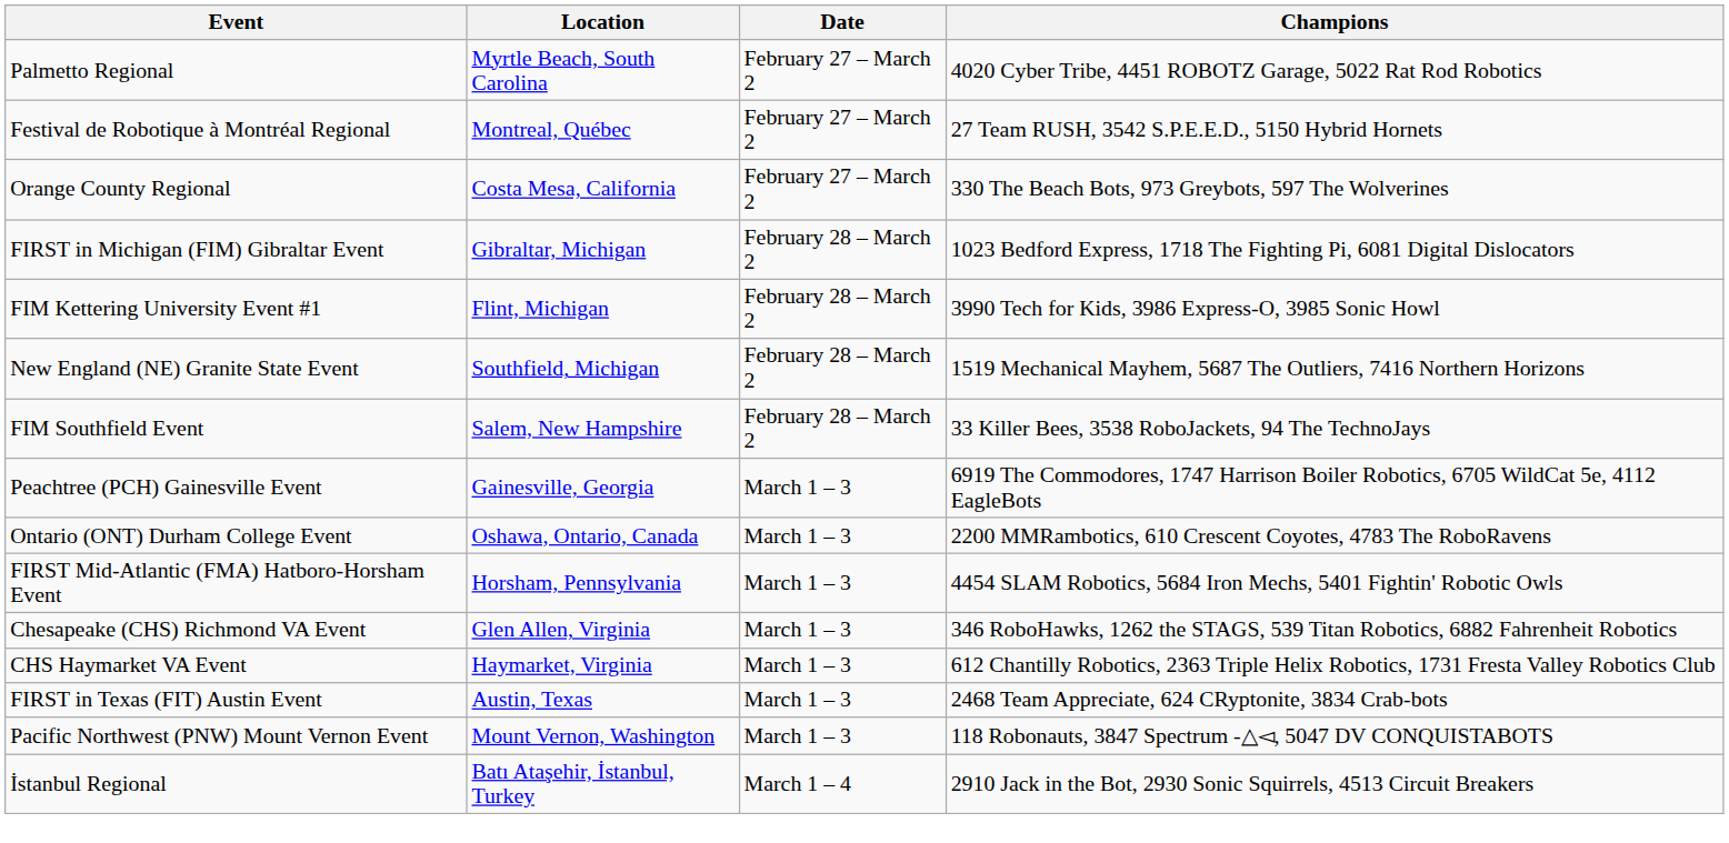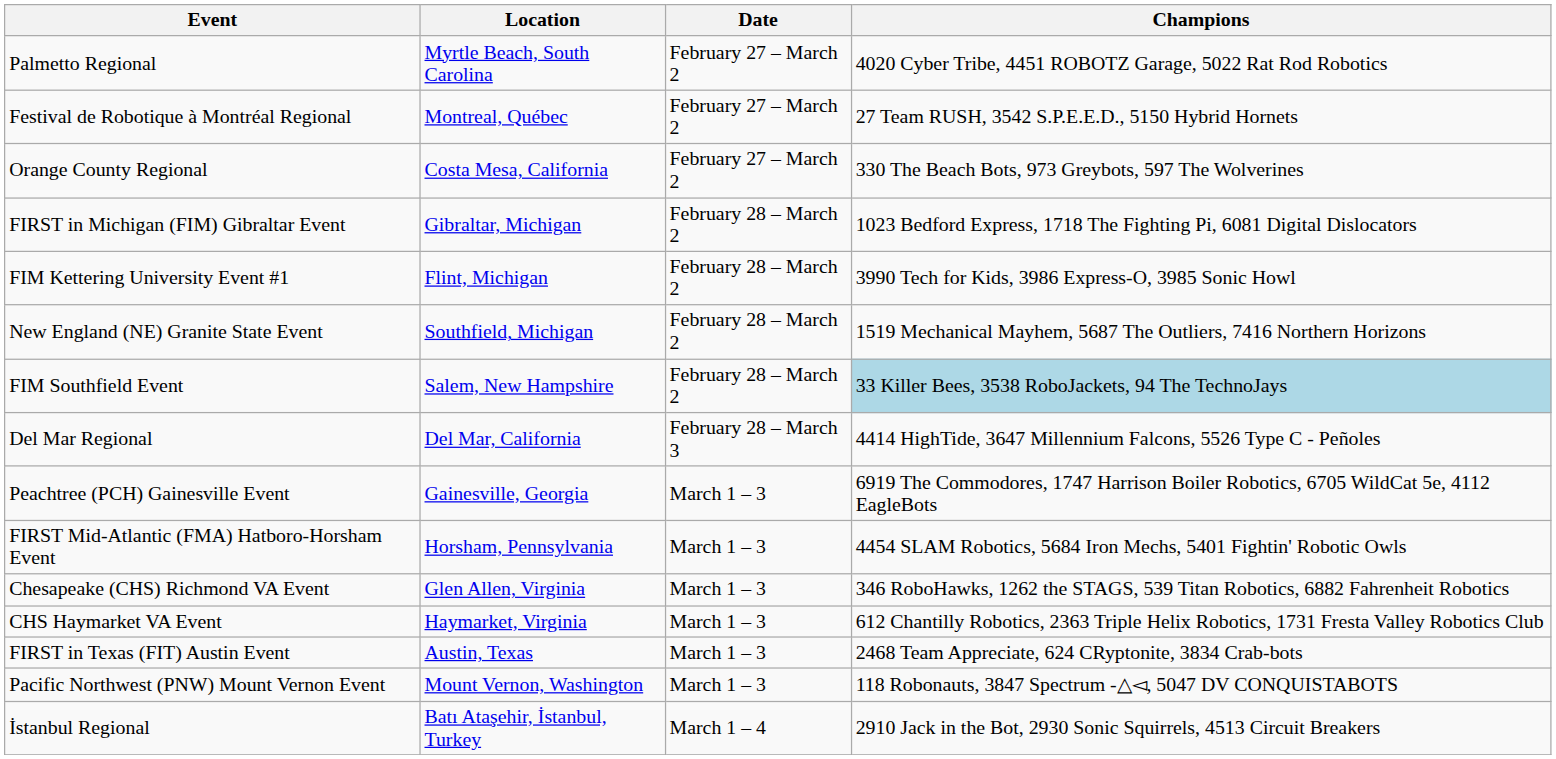FIM Southfield Event | Champions: no background -> lightblue background
+ row: Del Mar Regional | Del Mar, California | February 28 – March 3 | 4414 HighTide, 3647 Millennium Falcons, 5526 Type C - Peñoles
- row: Ontario (ONT) Durham College Event | Oshawa, Ontario, Canada | March 1 – 3 | 2200 MMRambotics, 610 Crescent Coyotes, 4783 The RoboRavens
